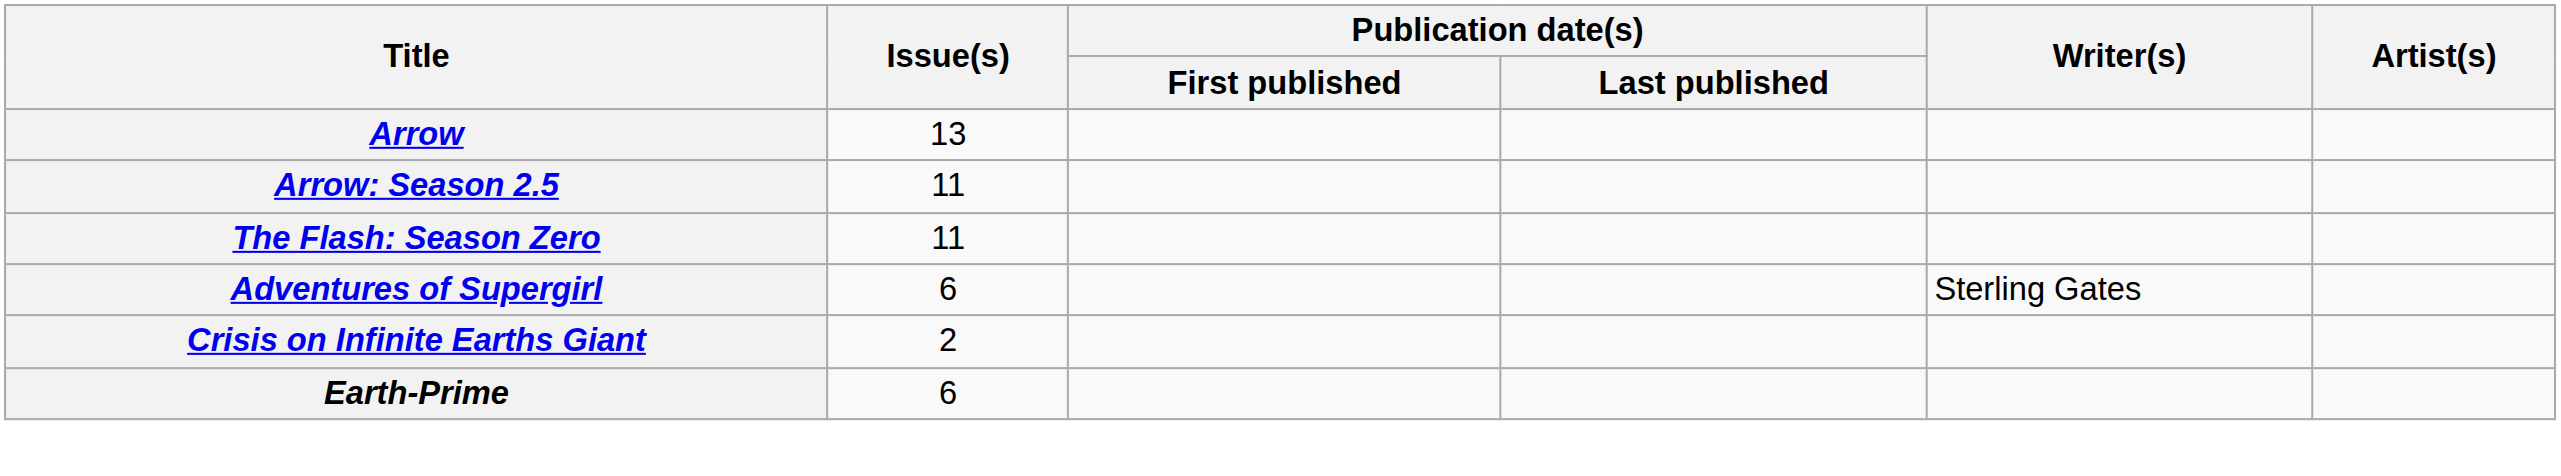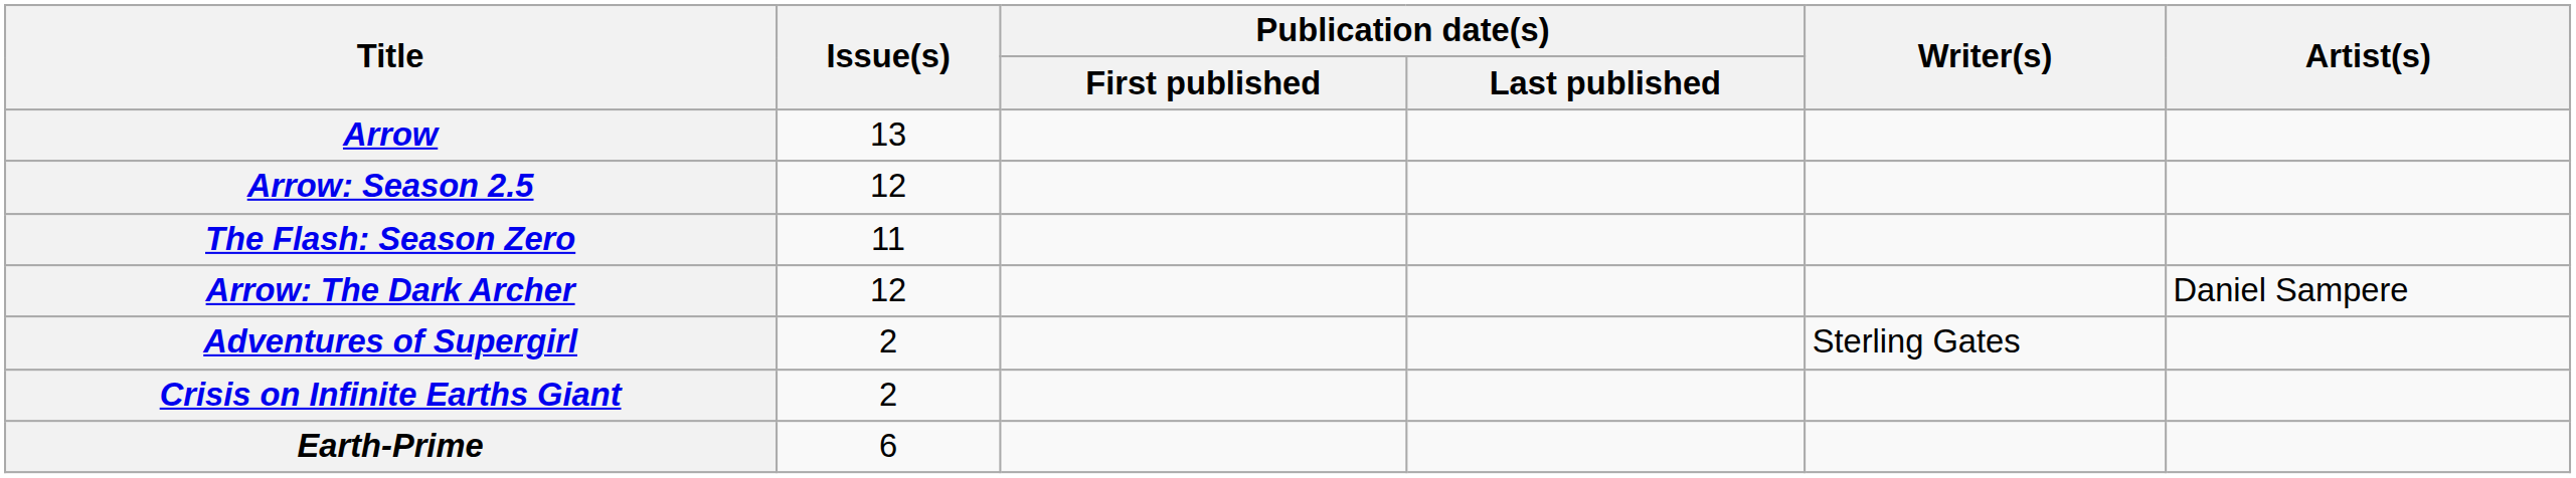Arrow: Season 2.5 | Issue(s): 11 -> 12
+ row: Arrow: The Dark Archer | 12 | Daniel Sampere
Adventures of Supergirl | Issue(s): 6 -> 2
